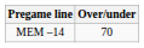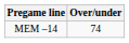MEM –14 | Over/under: 70 -> 74
